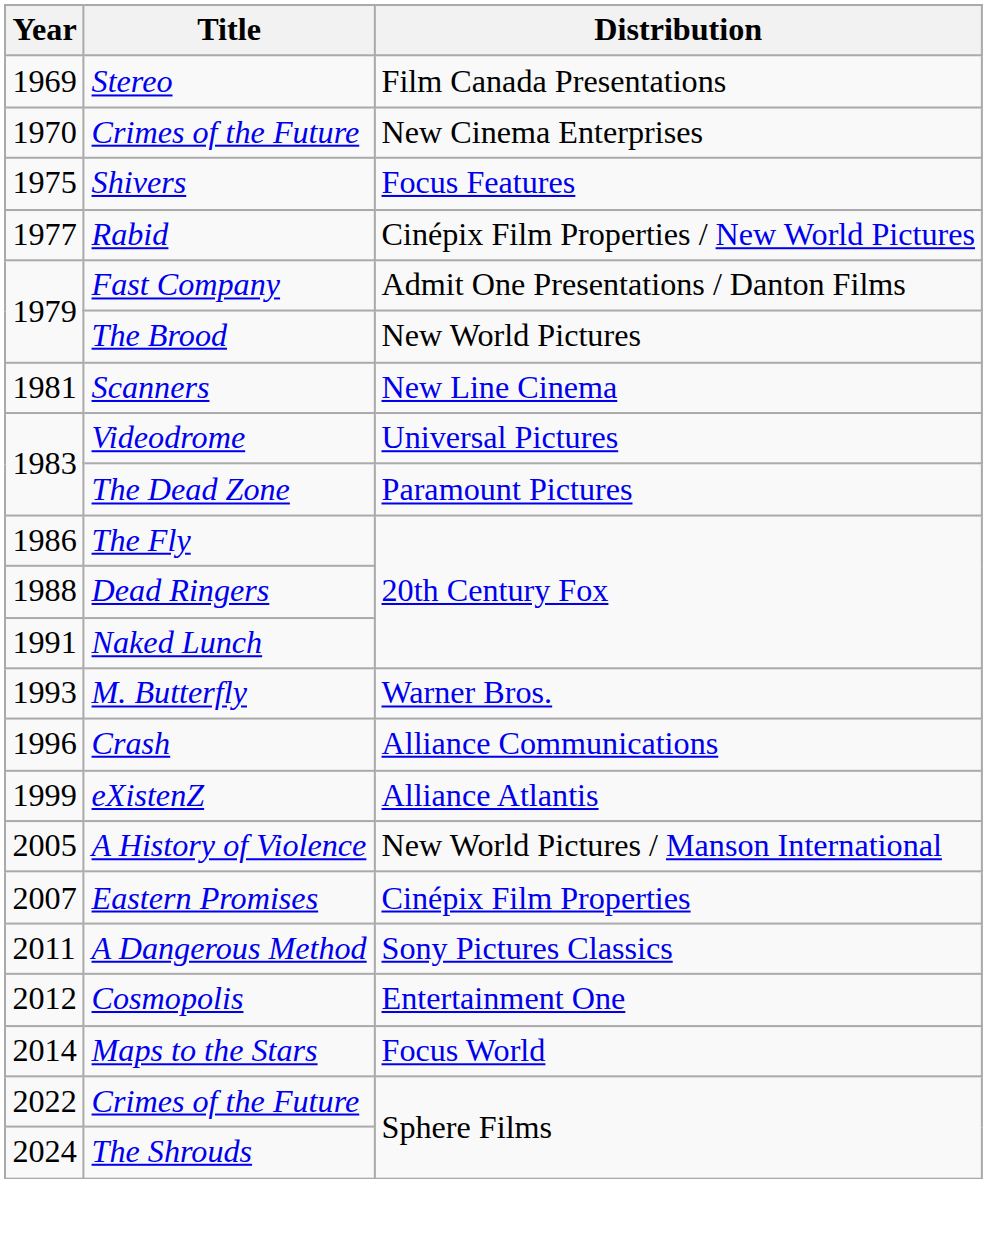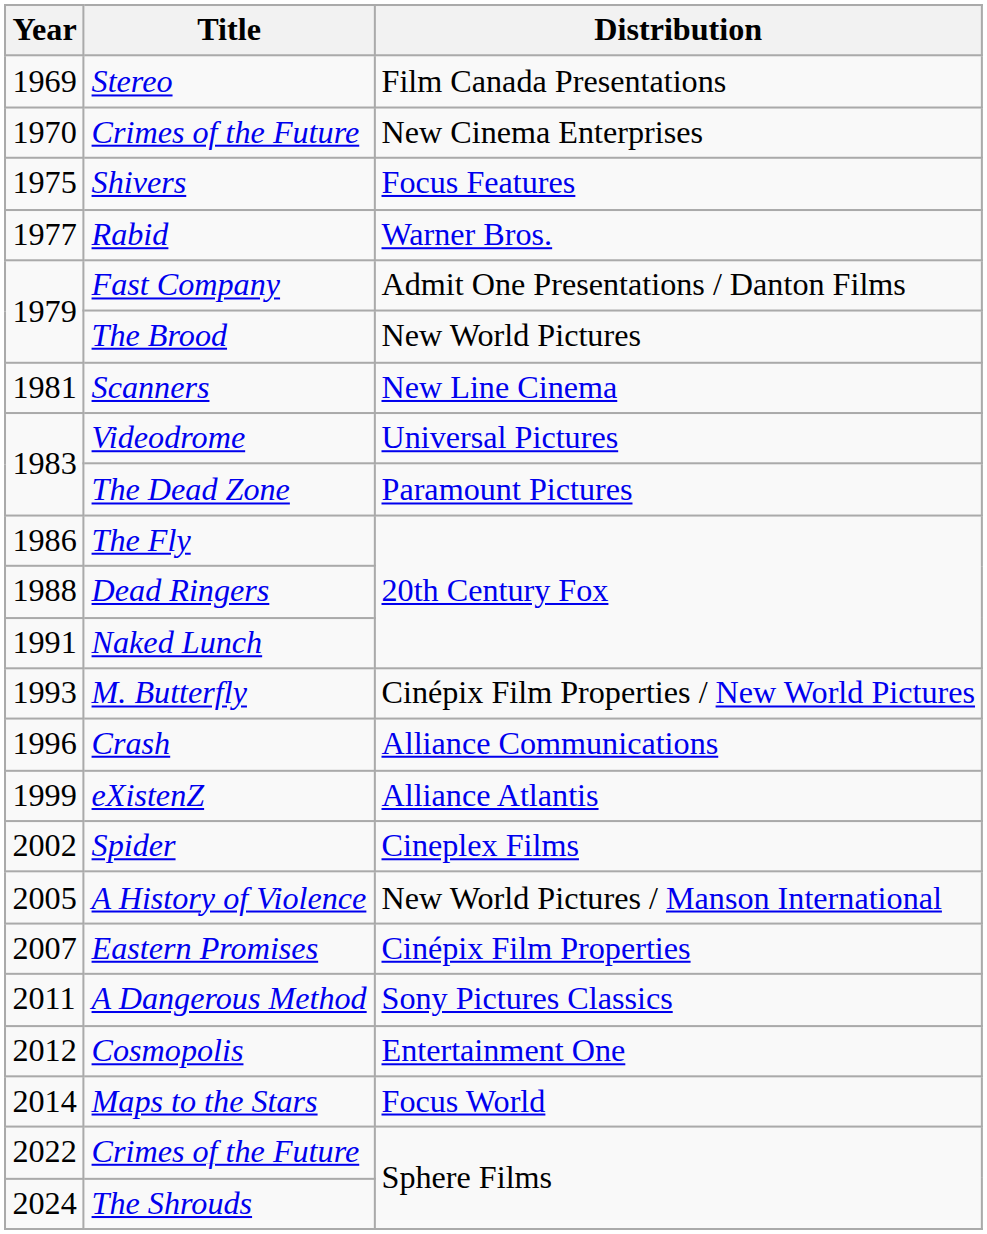Rabid | Distribution: Cinépix Film Properties / New World Pictures -> Warner Bros.
M. Butterfly | Distribution: Warner Bros. -> Cinépix Film Properties / New World Pictures
+ row: 2002 | Spider | Cineplex Films
